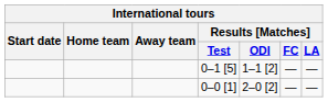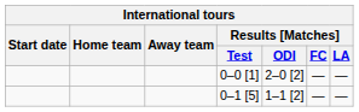rows swapped: 0–1 [5] <-> 0–0 [1]
